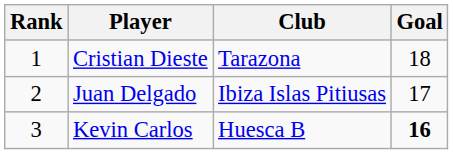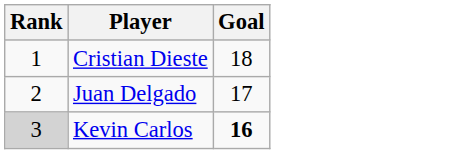- column: Club | Tarazona | Ibiza Islas Pitiusas | Huesca B
Kevin Carlos | Rank: no background -> lightgrey background
